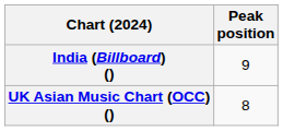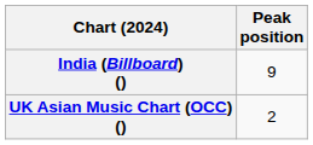UK Asian Music Chart (OCC) () | Peak position: 8 -> 2
